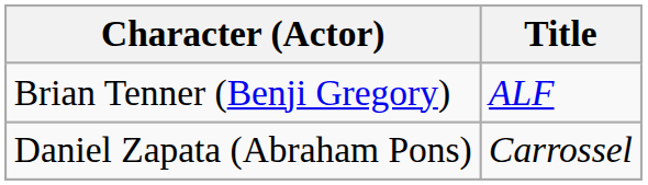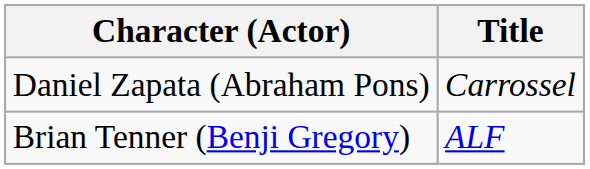rows swapped: Brian Tenner (Benji Gregory) <-> Daniel Zapata (Abraham Pons)
